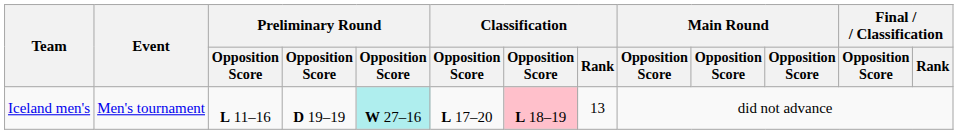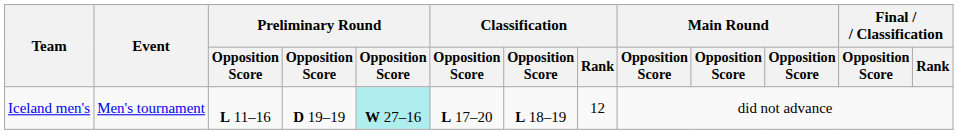Iceland men's | column 7: pink background -> no background
Iceland men's | Classification / Rank: 13 -> 12
